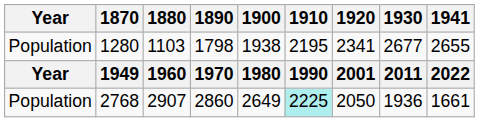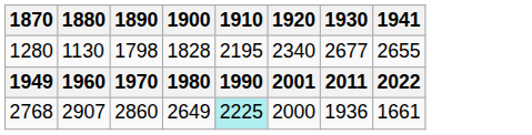- column: Year | Population | Year | Population
1280 | 1880: 1103 -> 1130
1280 | 1900: 1938 -> 1828
1280 | 1920: 2341 -> 2340
2768 | 1920: 2050 -> 2000
